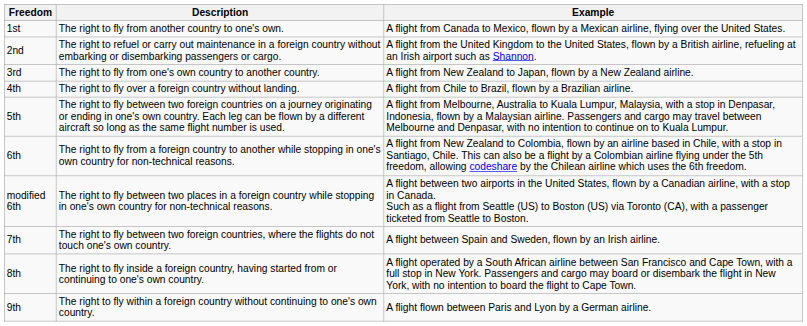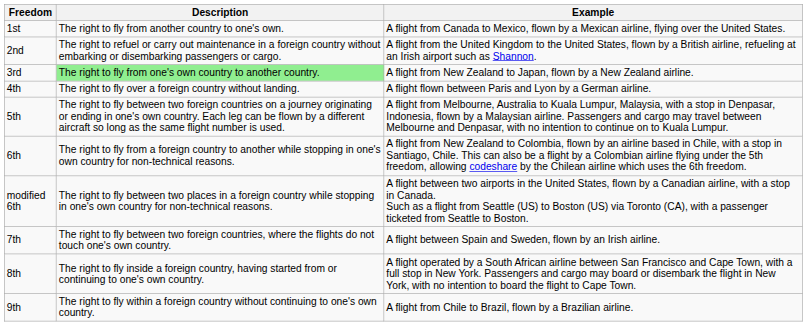3rd | Description: no background -> lightgreen background
4th | Example: A flight from Chile to Brazil, flown by a Brazilian airline. -> A flight flown between Paris and Lyon by a German airline.
9th | Example: A flight flown between Paris and Lyon by a German airline. -> A flight from Chile to Brazil, flown by a Brazilian airline.
